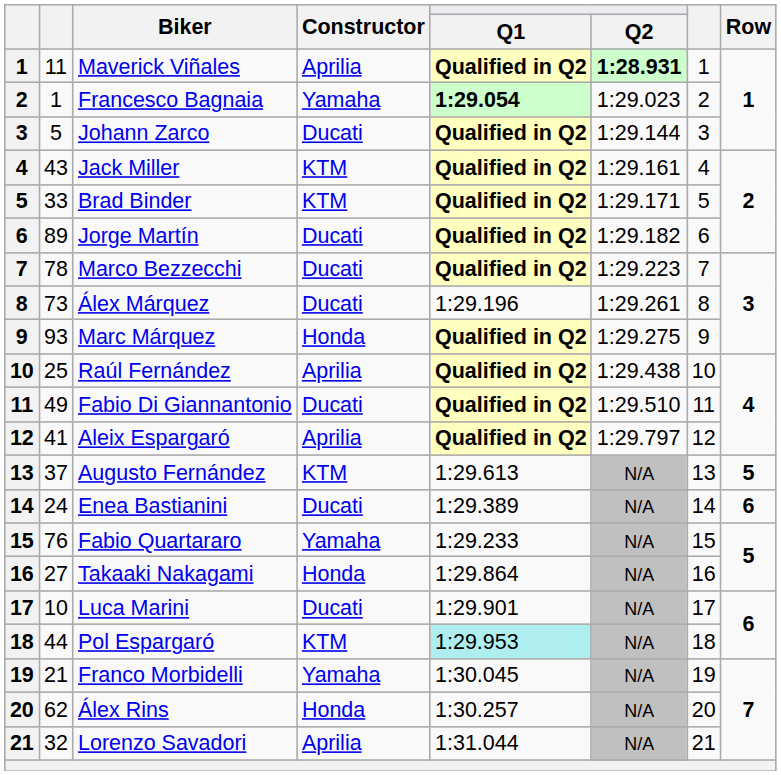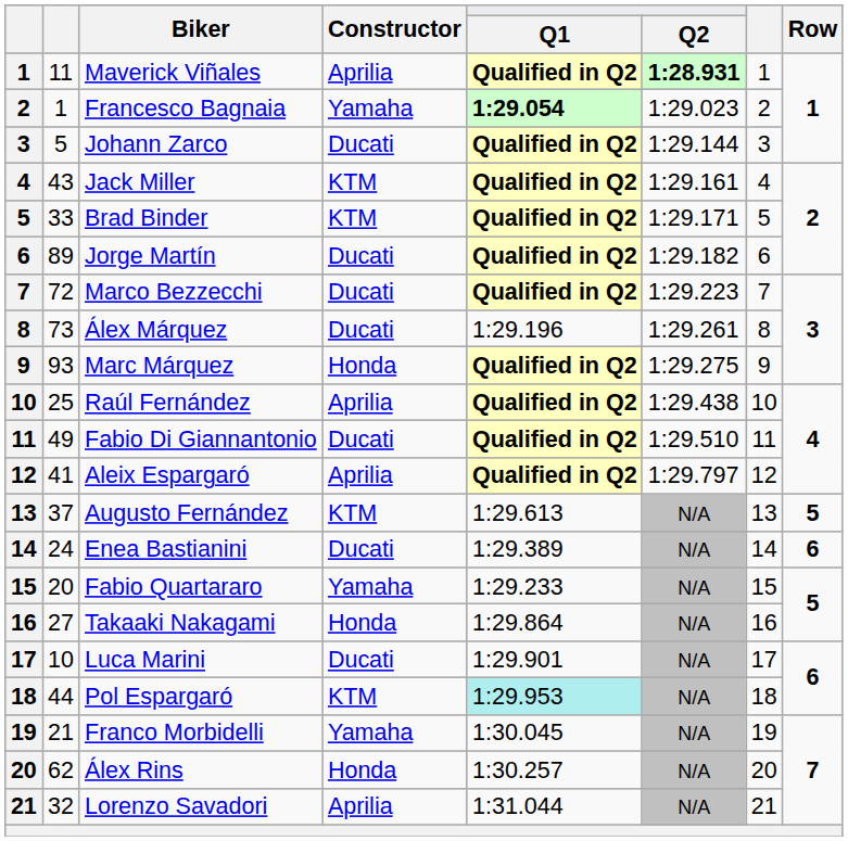Marco Bezzecchi | column 2: 78 -> 72
Fabio Quartararo | column 2: 76 -> 20
